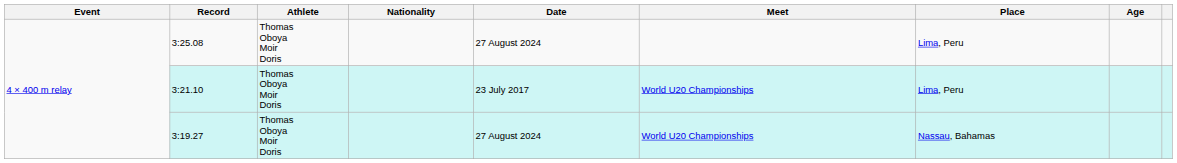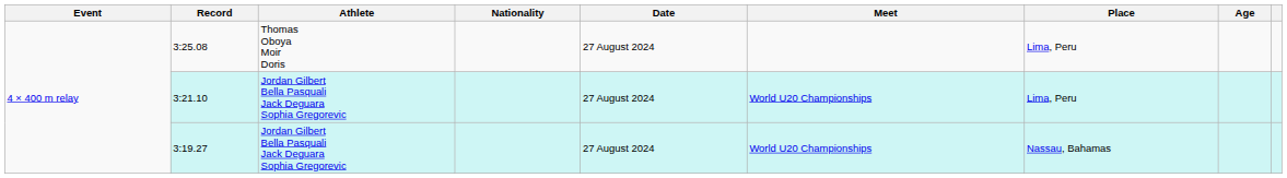3:21.10 | Athlete: Thomas Oboya Moir Doris -> Jordan Gilbert Bella Pasquali Jack Deguara Sophia Gregorevic
3:21.10 | Date: 23 July 2017 -> 27 August 2024
3:19.27 | Athlete: Thomas Oboya Moir Doris -> Jordan Gilbert Bella Pasquali Jack Deguara Sophia Gregorevic
